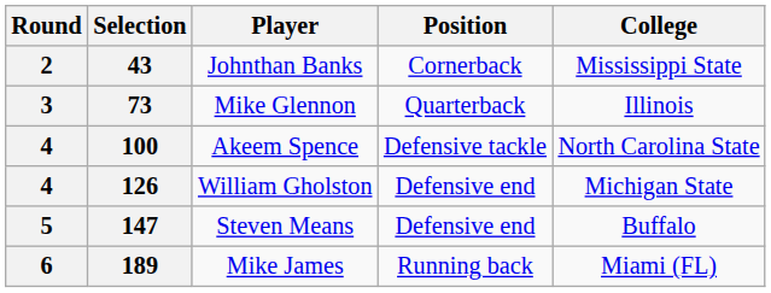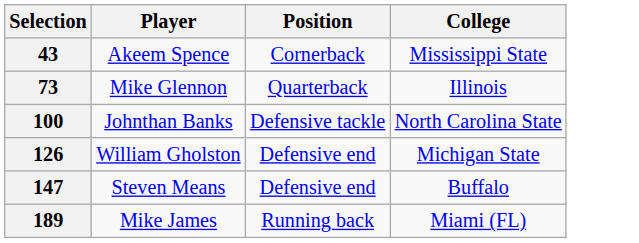- column: Round | 2 | 3 | 4 | 4 | 5 | 6
43 | Player: Johnthan Banks -> Akeem Spence
100 | Player: Akeem Spence -> Johnthan Banks
